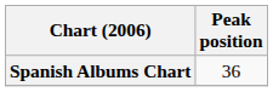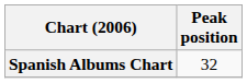Spanish Albums Chart | Peak position: 36 -> 32
